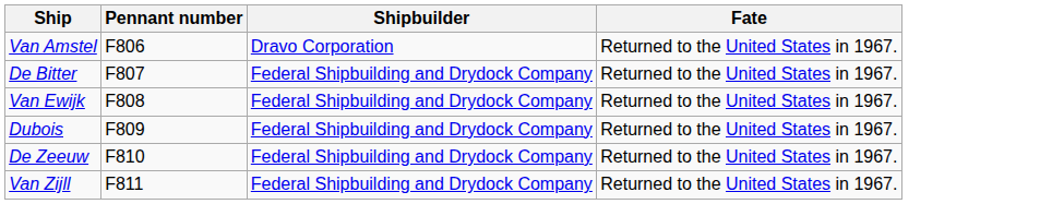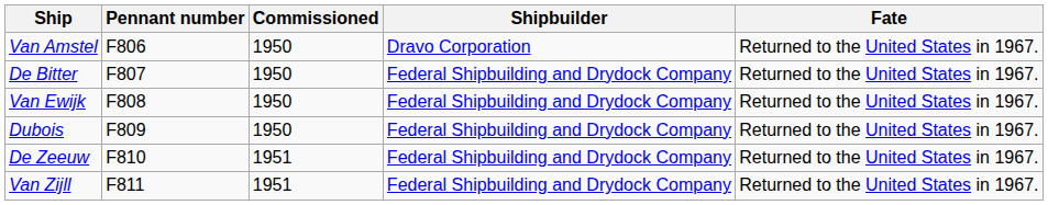+ column: Commissioned | 1950 | 1950 | 1950 | 1950 | 1951 | 1951
